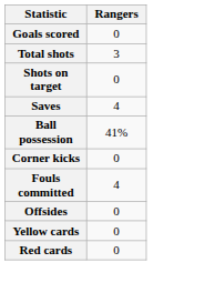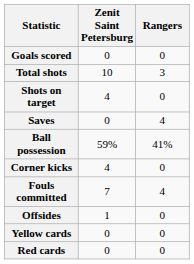+ column: Zenit Saint Petersburg | 0 | 10 | 4 | 0 | 59% | 4 | 7 | 1 | 0 | 0
